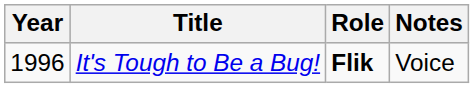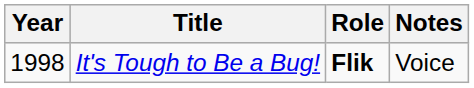It's Tough to Be a Bug! | Year: 1996 -> 1998
